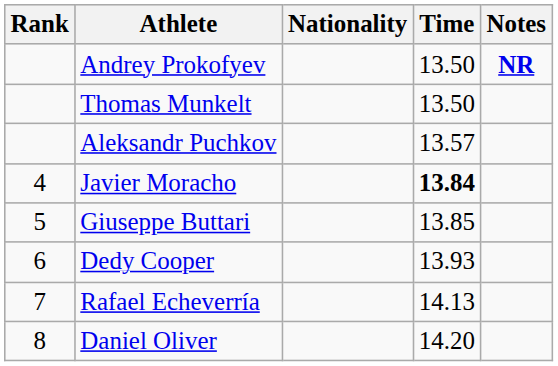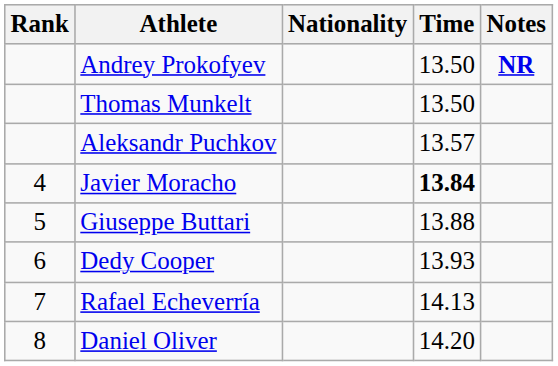Giuseppe Buttari | Time: 13.85 -> 13.88
